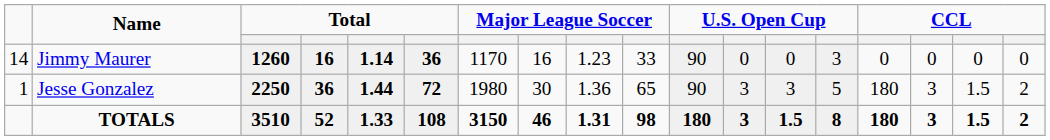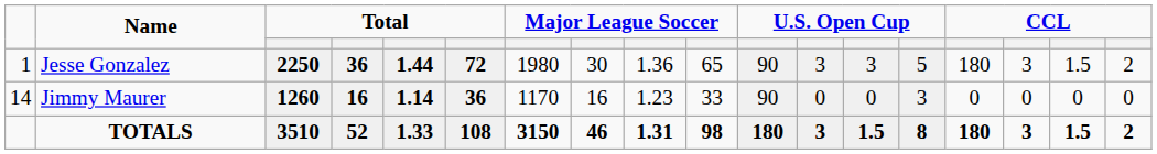rows swapped: Jesse Gonzalez <-> Jimmy Maurer
